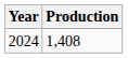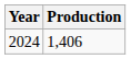2024 | Production: 1,408 -> 1,406
